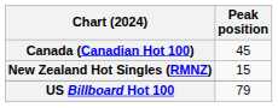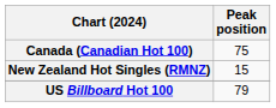Canada (Canadian Hot 100) | Peak position: 45 -> 75
